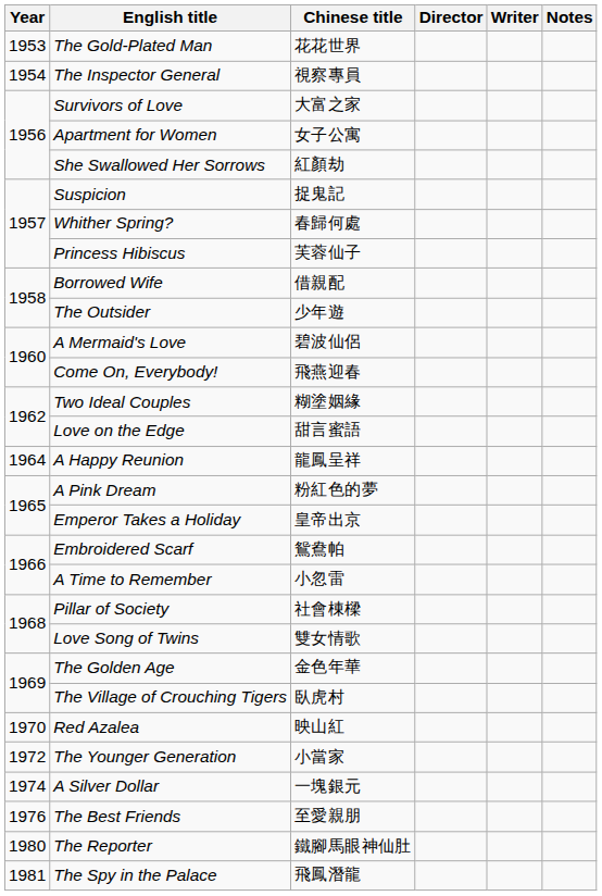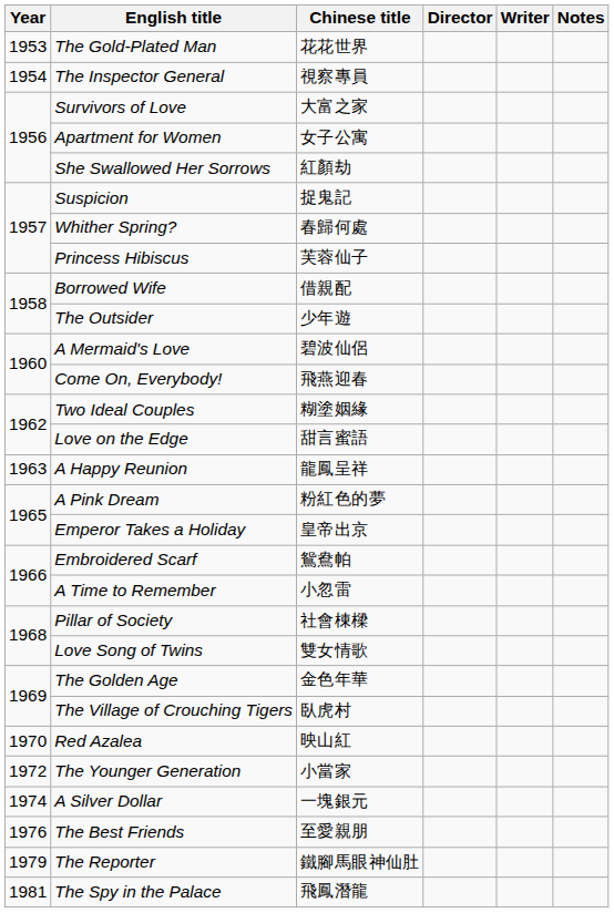A Happy Reunion | Year: 1964 -> 1963
The Reporter | Year: 1980 -> 1979
